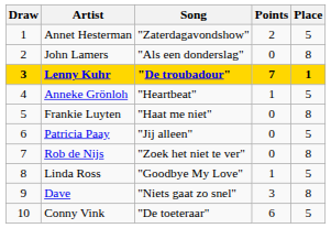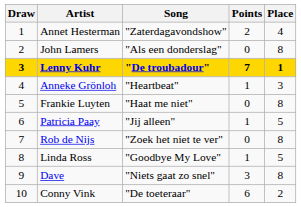Annet Hesterman | Place: 5 -> 4
Anneke Grönloh | Place: 5 -> 3
Patricia Paay | Points: 0 -> 1
Conny Vink | Place: 5 -> 2
